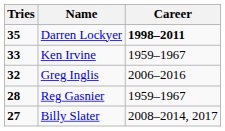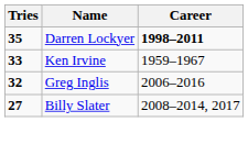- row: 28 | Reg Gasnier | 1959–1967
